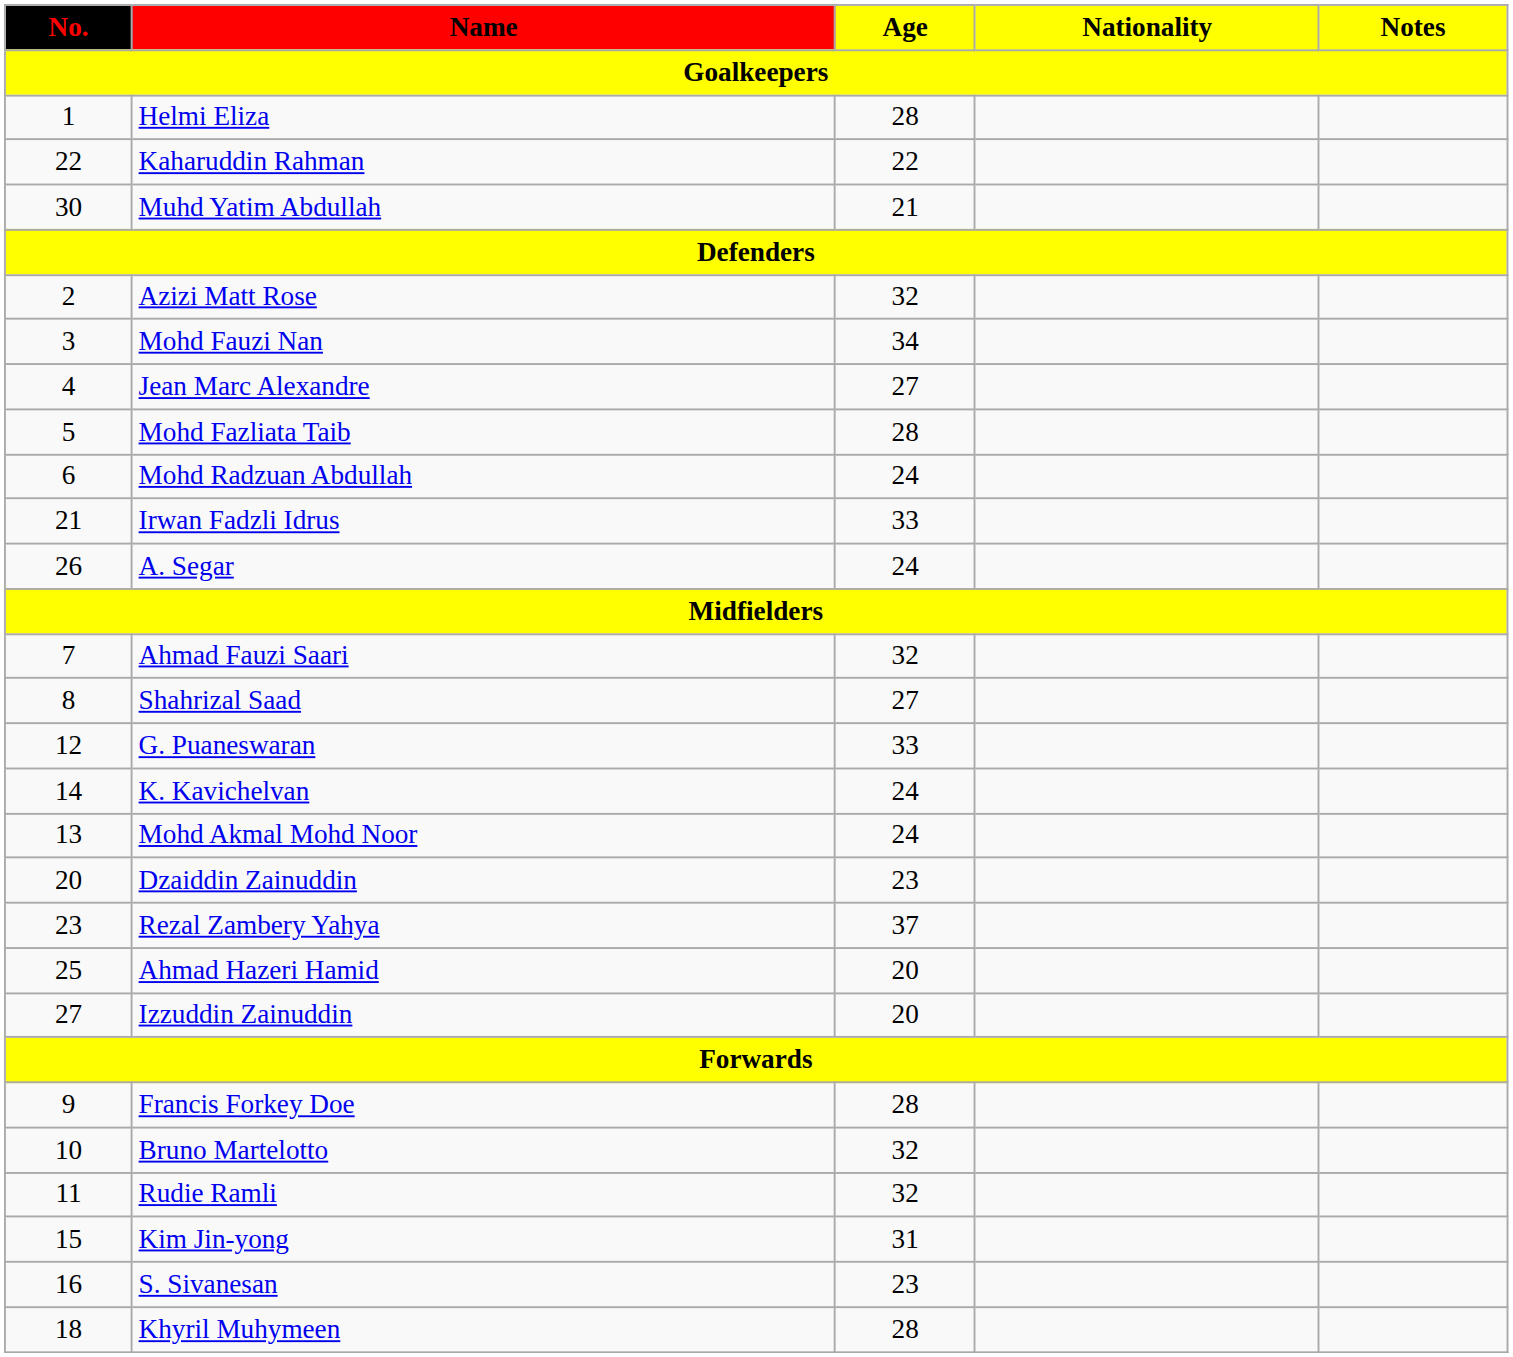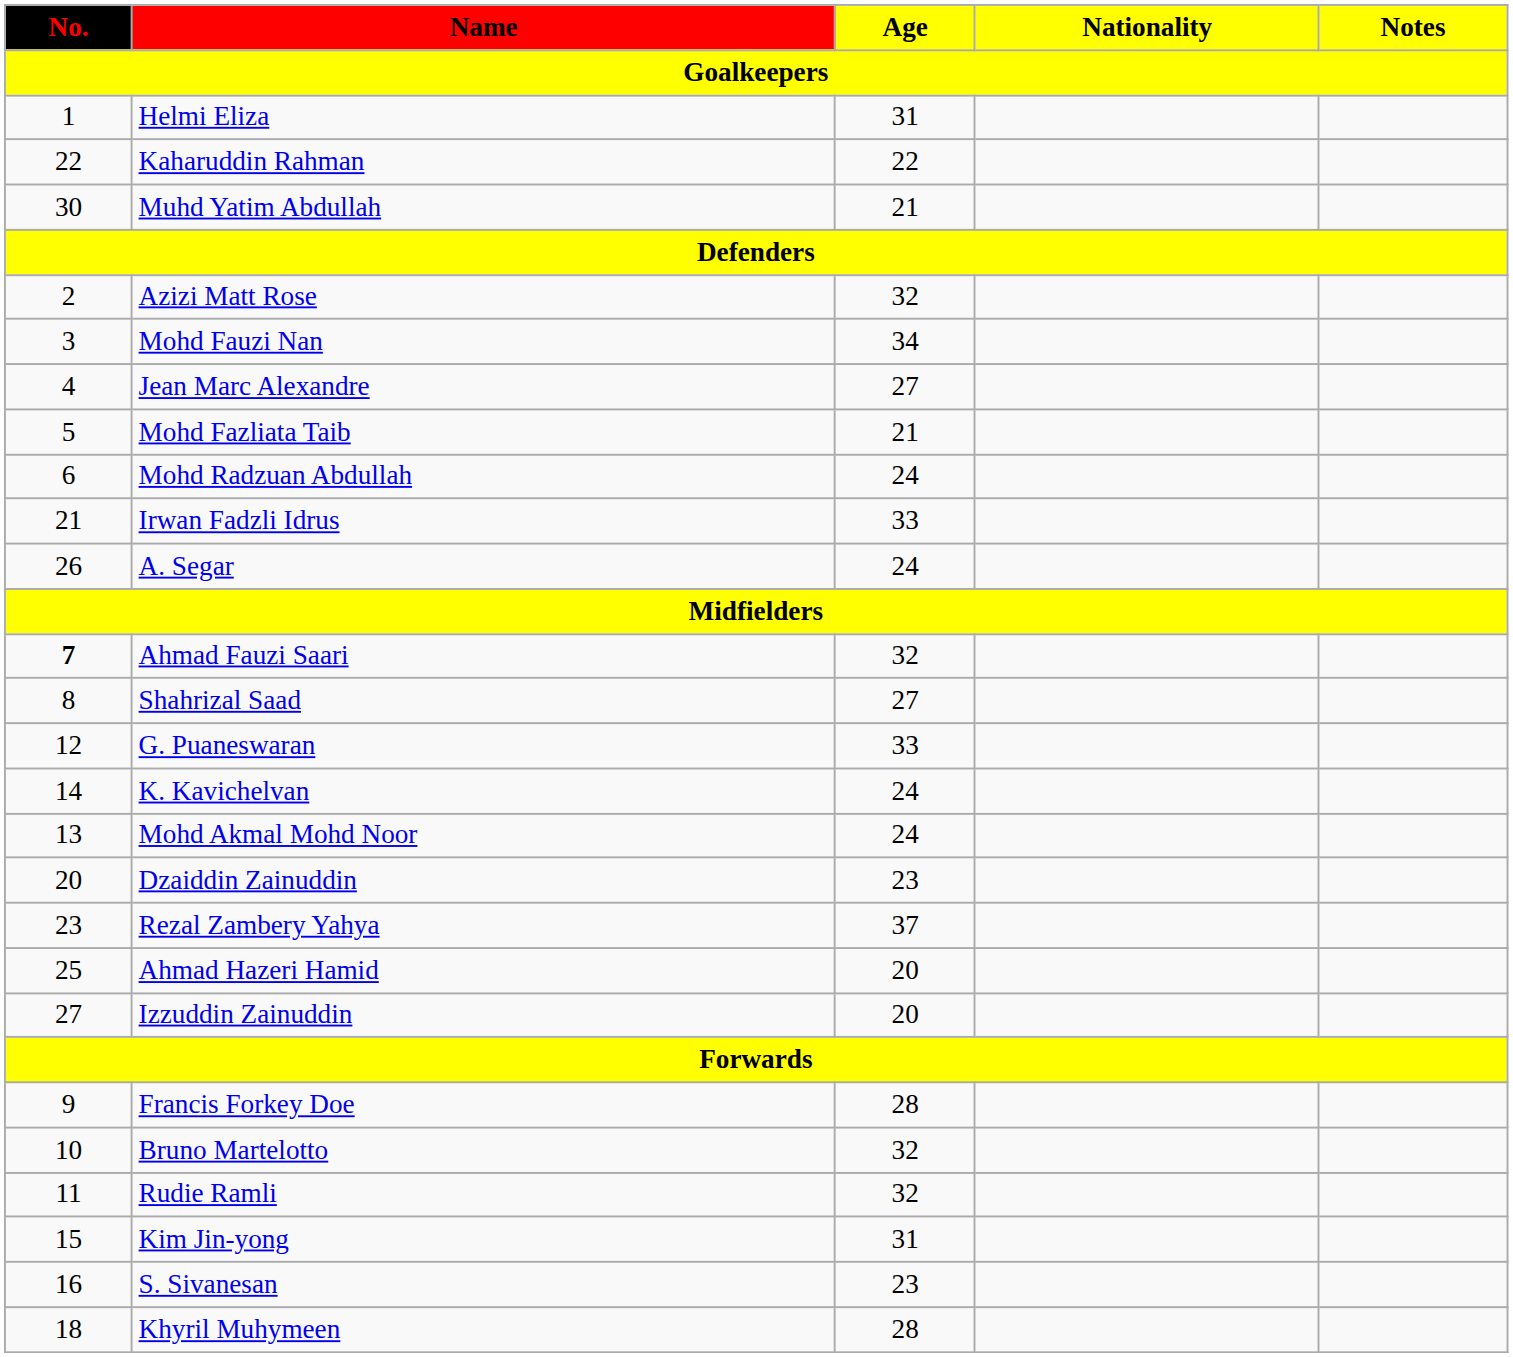Helmi Eliza | Age: 28 -> 31
Mohd Fazliata Taib | Age: 28 -> 21
Ahmad Fauzi Saari | No.: normal -> bold
